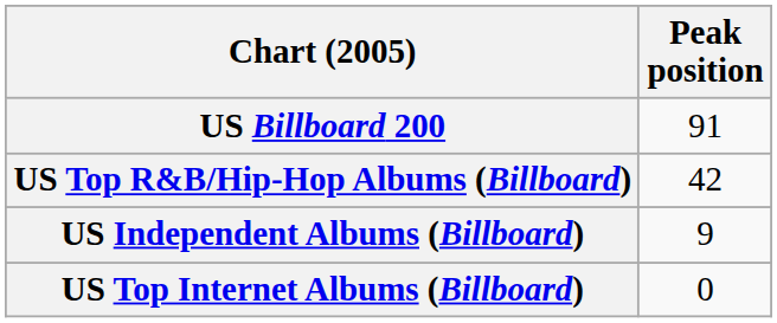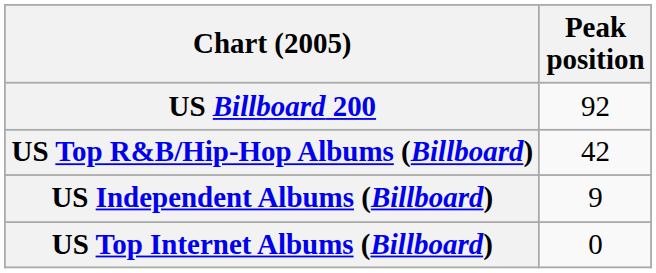US Billboard 200 | Peak position: 91 -> 92
